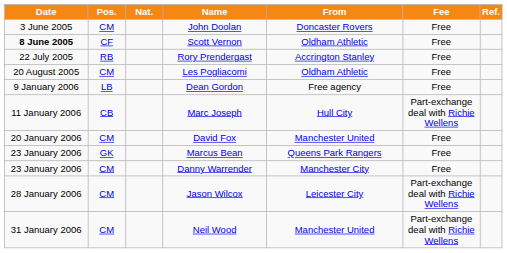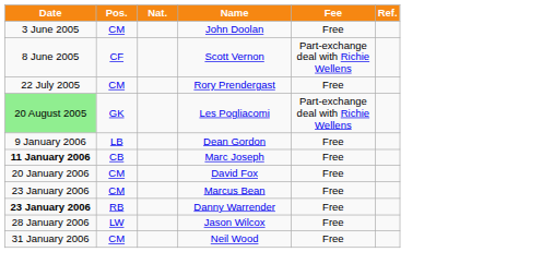- column: From | Doncaster Rovers | Oldham Athletic | Accrington Stanley | Oldham Athletic | Free agency | Hull City | Manchester United | Queens Park Rangers | Manchester City | Leicester City | Manchester United
Scott Vernon | Date: bold -> normal
Scott Vernon | Fee: Free -> Part-exchange deal with Richie Wellens
Rory Prendergast | Pos.: RB -> CM
Les Pogliacomi | Date: no background -> lightgreen background
Les Pogliacomi | Pos.: CM -> GK
Les Pogliacomi | Fee: Free -> Part-exchange deal with Richie Wellens
Marc Joseph | Date: normal -> bold
Marc Joseph | Fee: Part-exchange deal with Richie Wellens -> Free
Marcus Bean | Pos.: GK -> CM
Danny Warrender | Date: normal -> bold
Danny Warrender | Pos.: CM -> RB
Jason Wilcox | Pos.: CM -> LW
Jason Wilcox | Fee: Part-exchange deal with Richie Wellens -> Free
Neil Wood | Fee: Part-exchange deal with Richie Wellens -> Free
